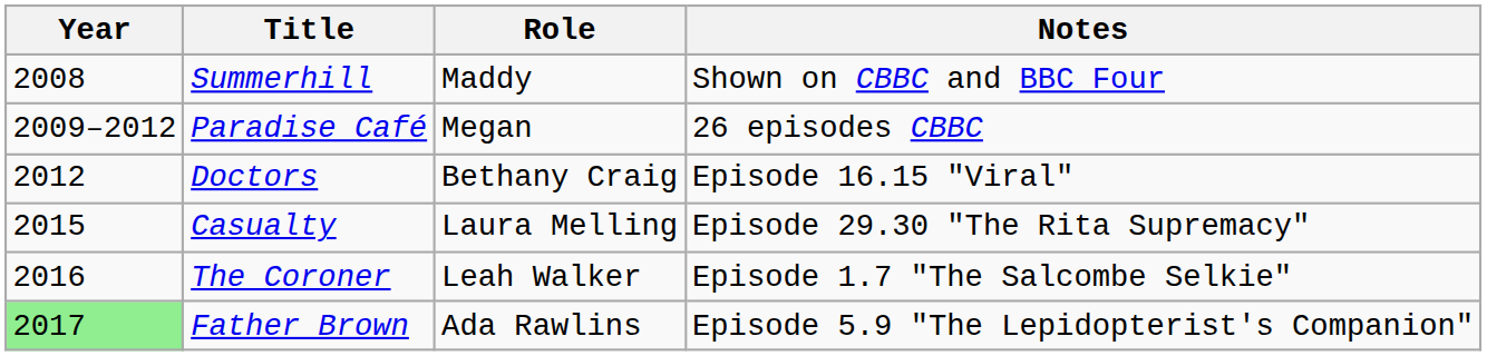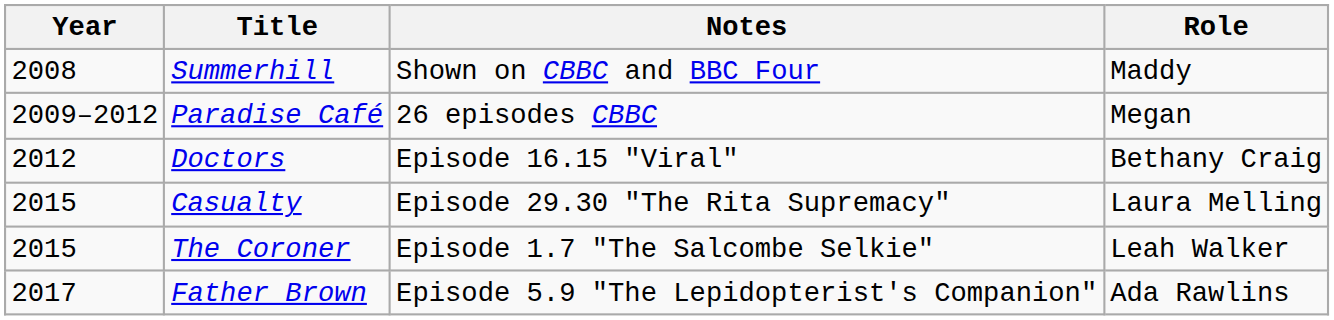columns swapped: Role <-> Notes
The Coroner | Year: 2016 -> 2015
Father Brown | Year: lightgreen background -> no background
